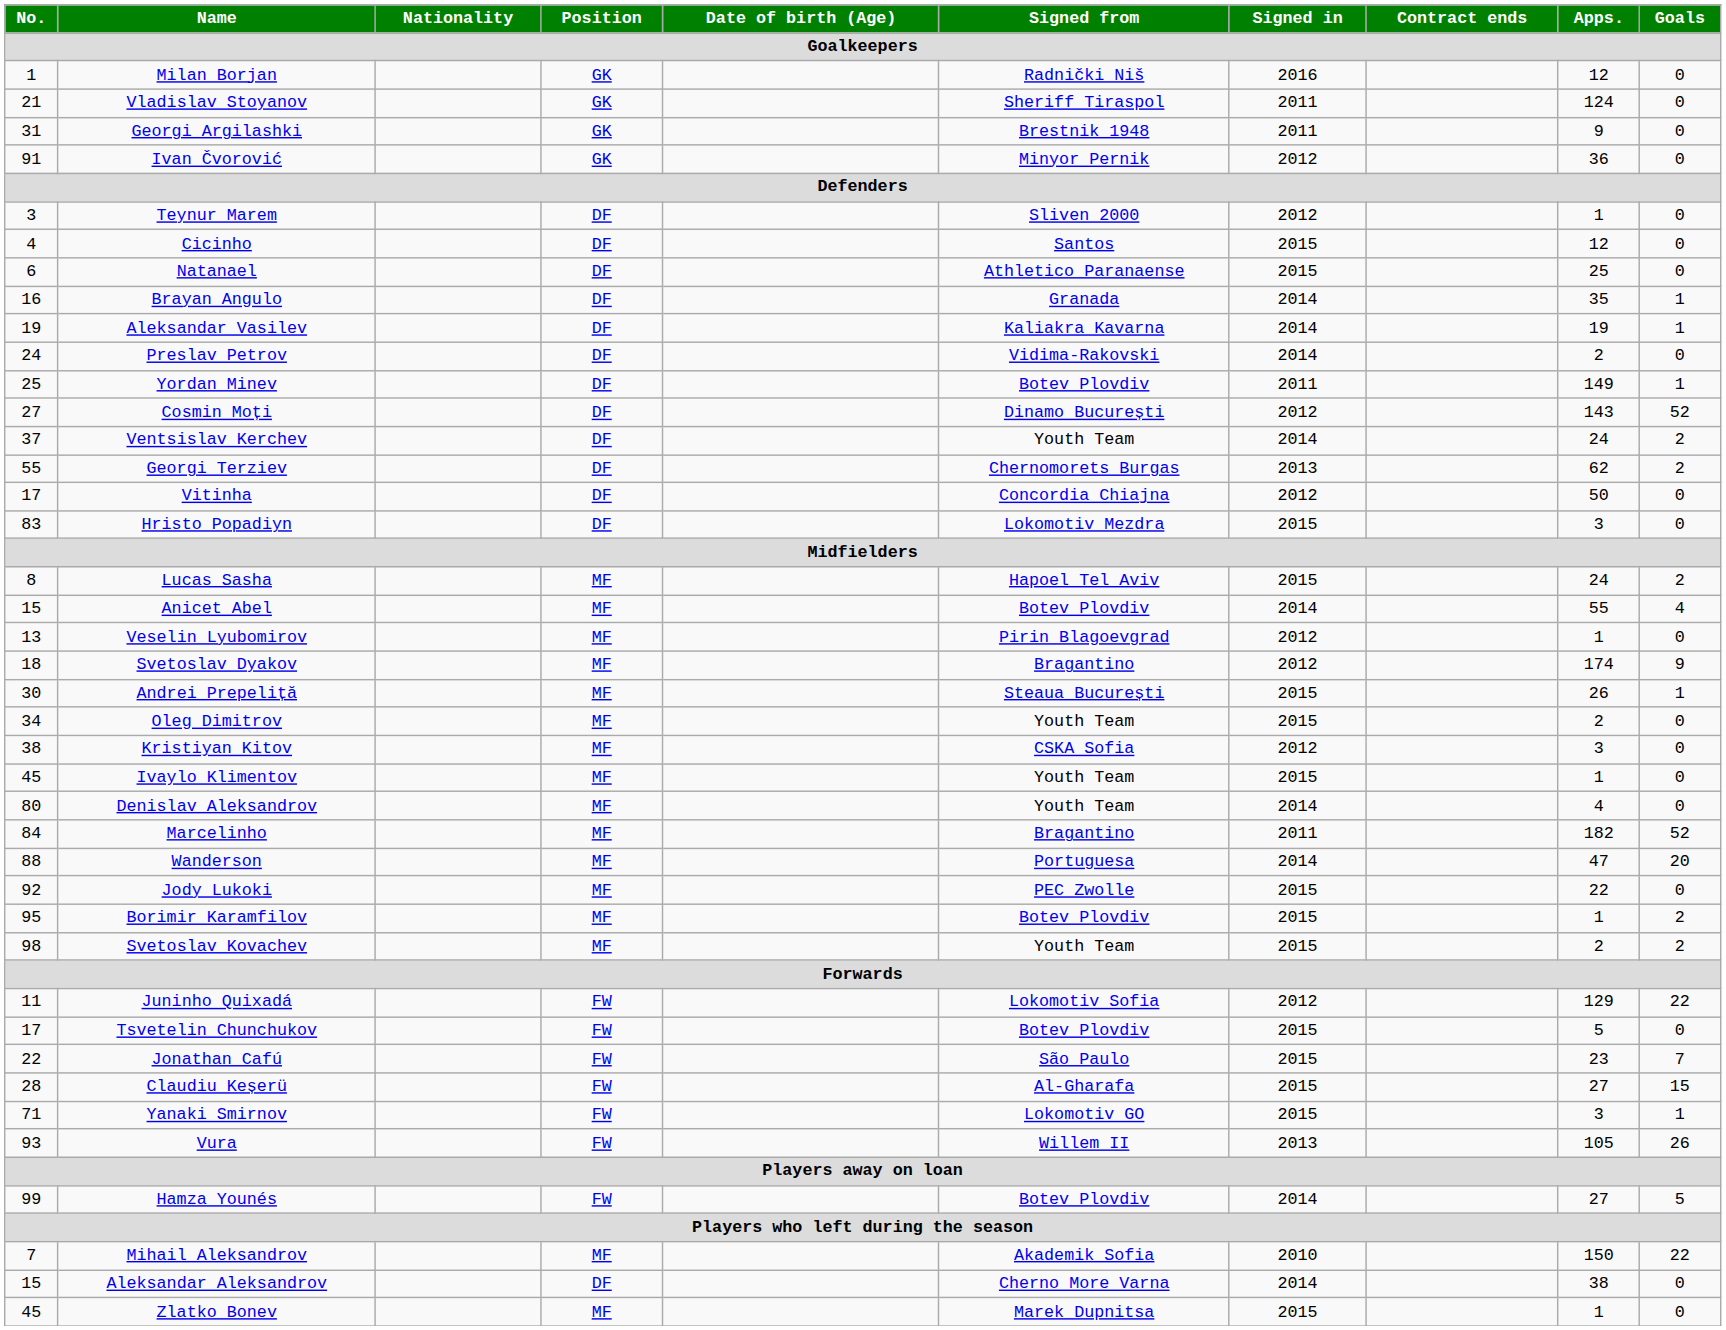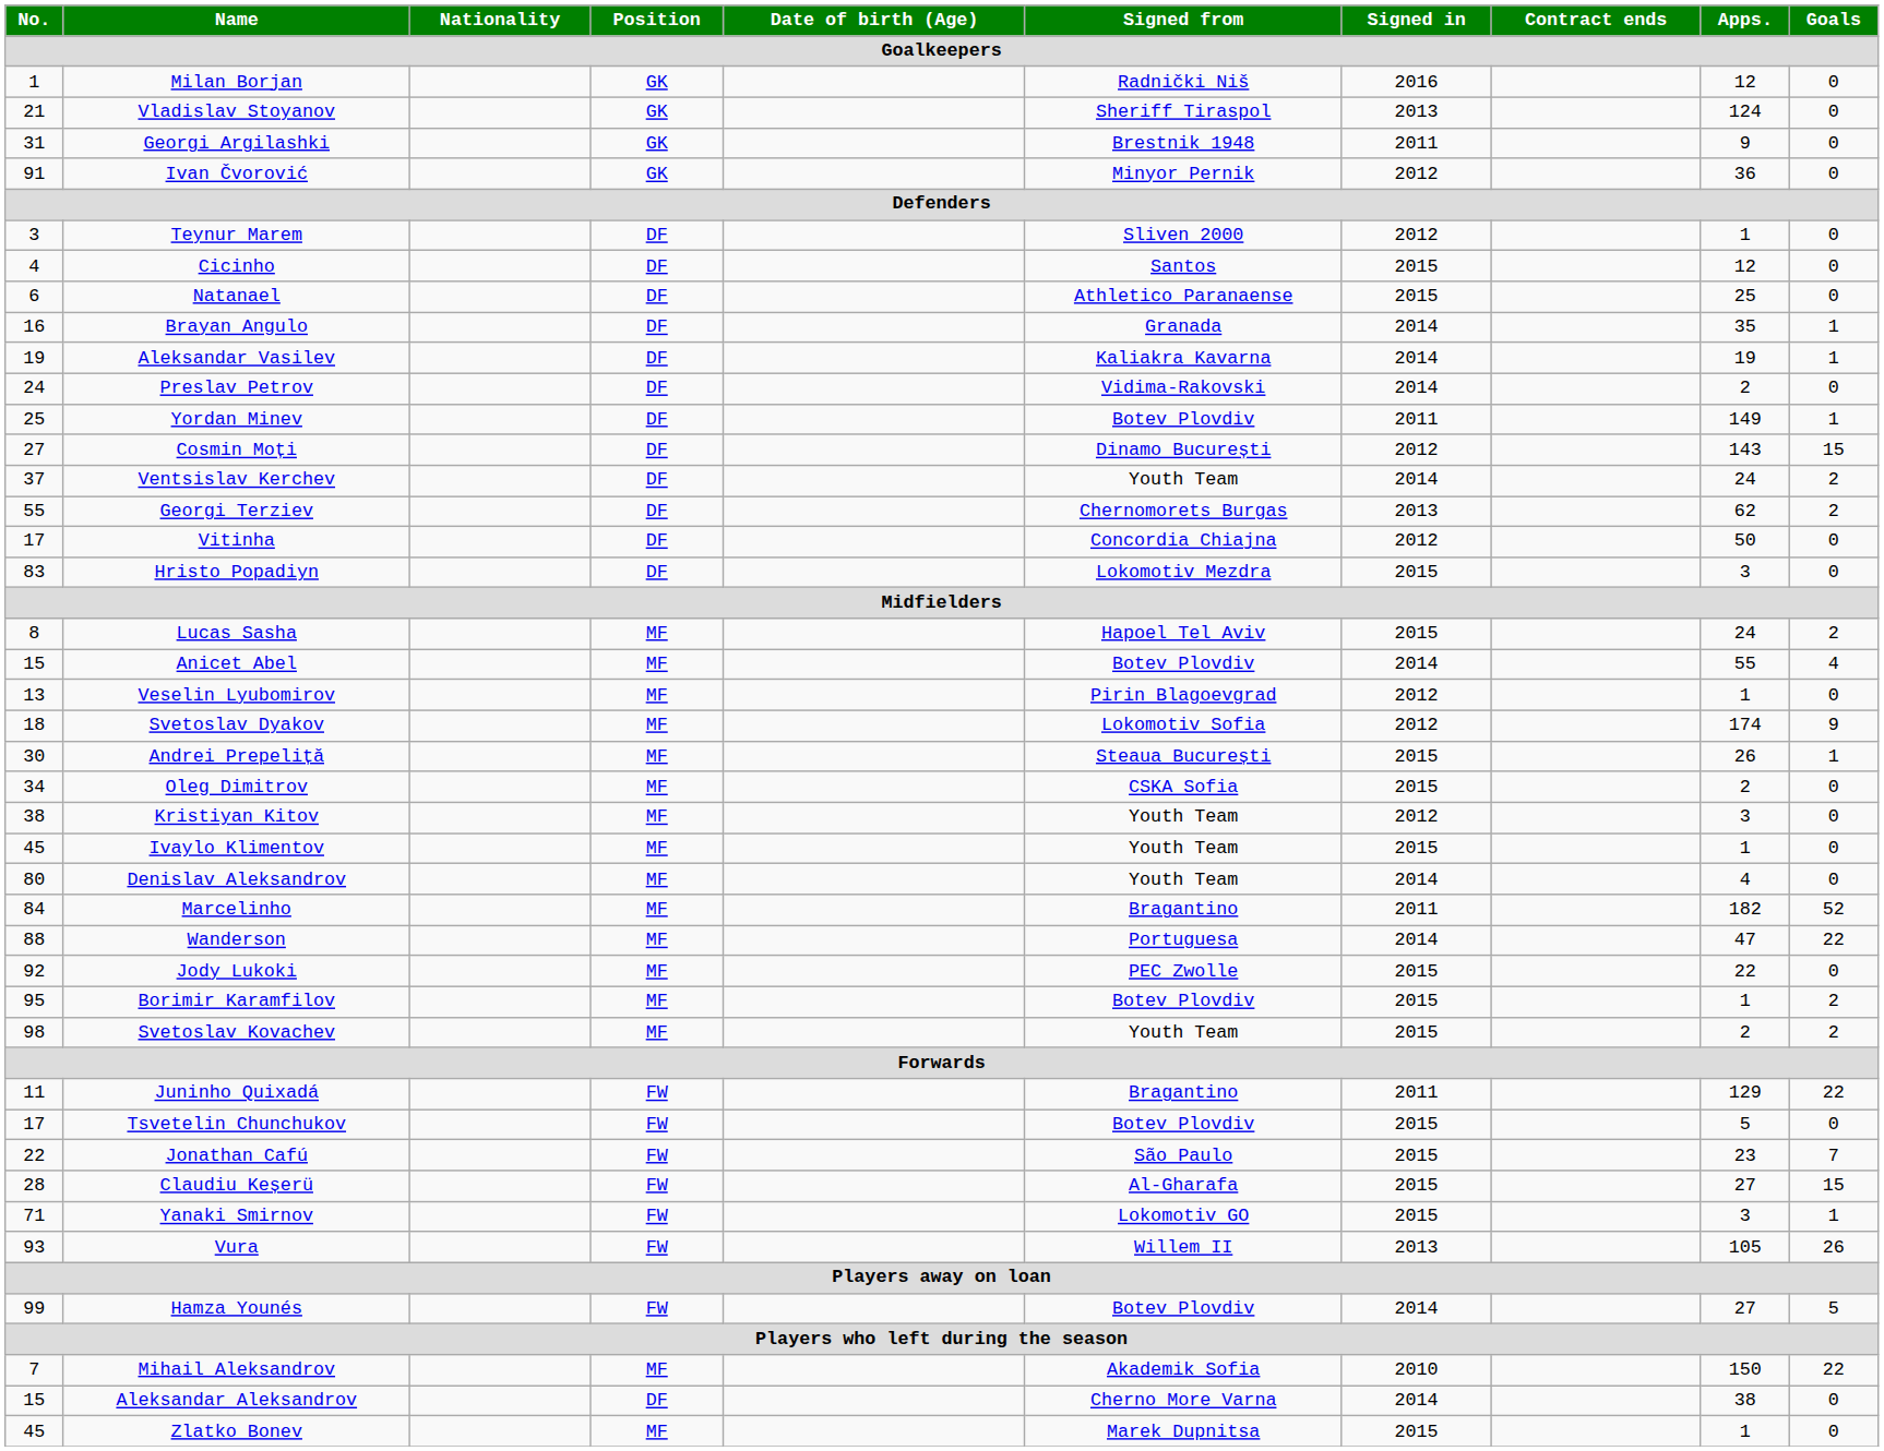Vladislav Stoyanov | Signed in: 2011 -> 2013
Cosmin Moți | Goals: 52 -> 15
Svetoslav Dyakov | Signed from: Bragantino -> Lokomotiv Sofia
Oleg Dimitrov | Signed from: Youth Team -> CSKA Sofia
Kristiyan Kitov | Signed from: CSKA Sofia -> Youth Team
Wanderson | Goals: 20 -> 22
Juninho Quixadá | Signed from: Lokomotiv Sofia -> Bragantino
Juninho Quixadá | Signed in: 2012 -> 2011
